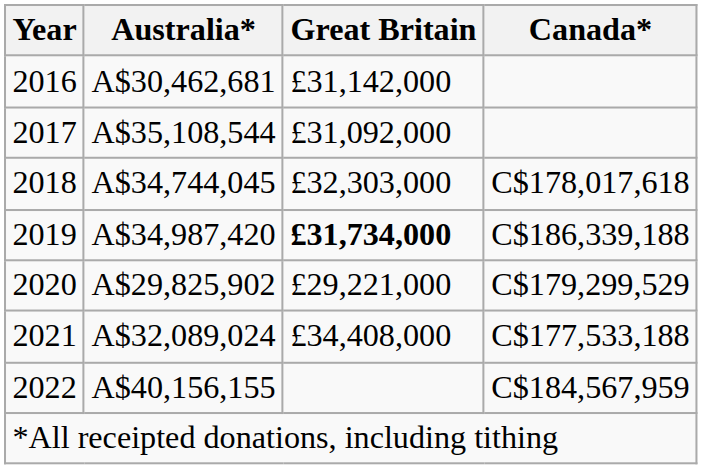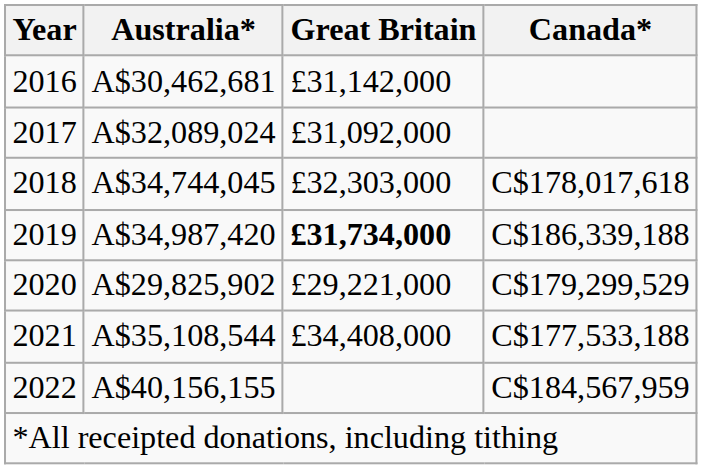2017 | Australia*: A$35,108,544 -> A$32,089,024
2021 | Australia*: A$32,089,024 -> A$35,108,544
